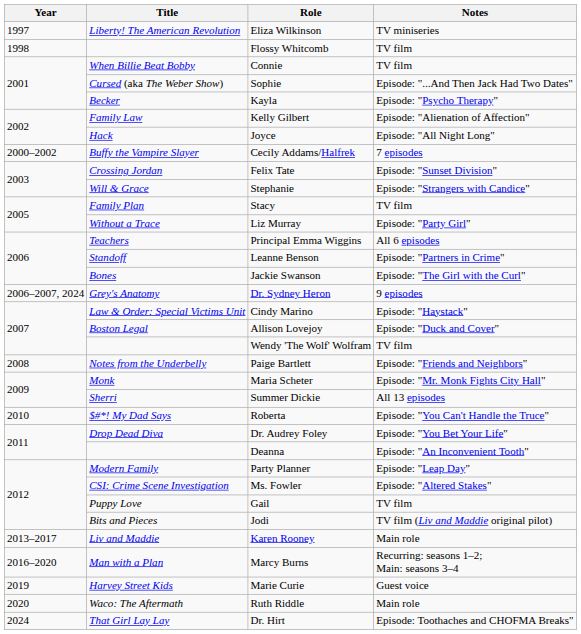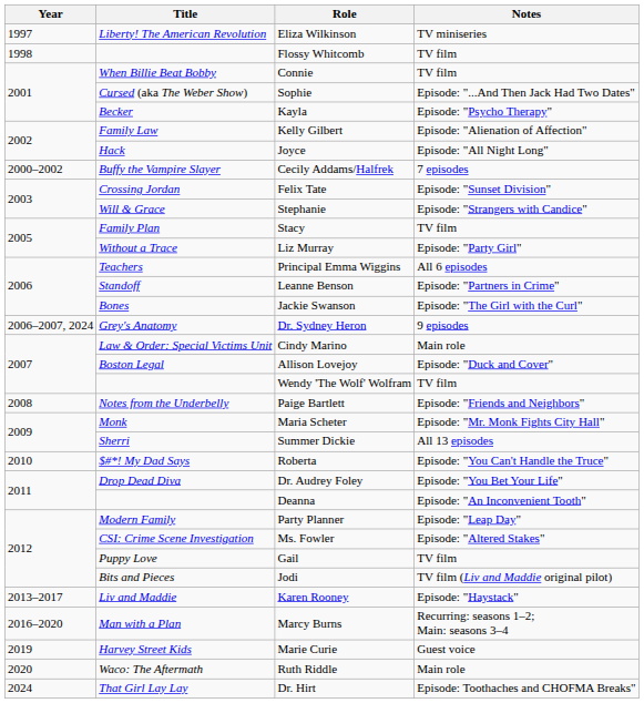Cindy Marino | Notes: Episode: "Haystack" -> Main role
Karen Rooney | Notes: Main role -> Episode: "Haystack"
